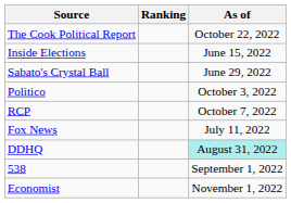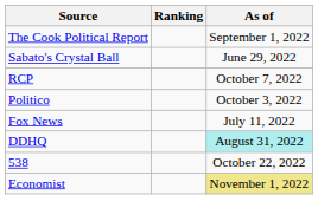The Cook Political Report | As of: October 22, 2022 -> September 1, 2022
- row: Inside Elections | June 15, 2022
rows swapped: Politico <-> RCP
538 | As of: September 1, 2022 -> October 22, 2022
Economist | As of: no background -> khaki background
